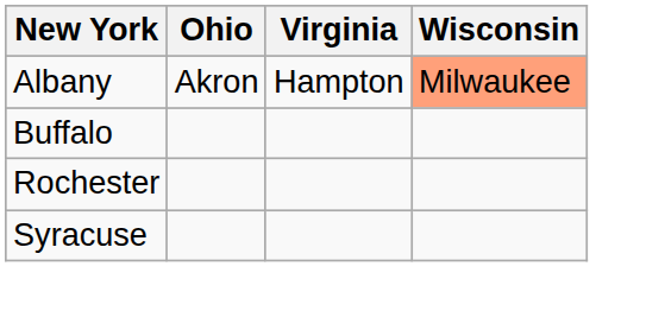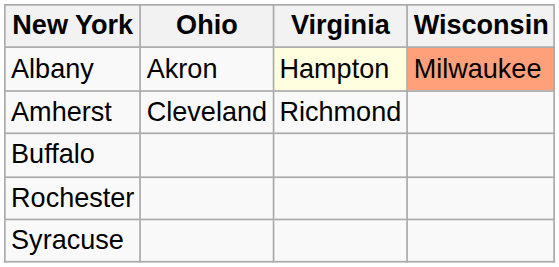Albany | Virginia: no background -> lightyellow background
+ row: Amherst | Cleveland | Richmond
